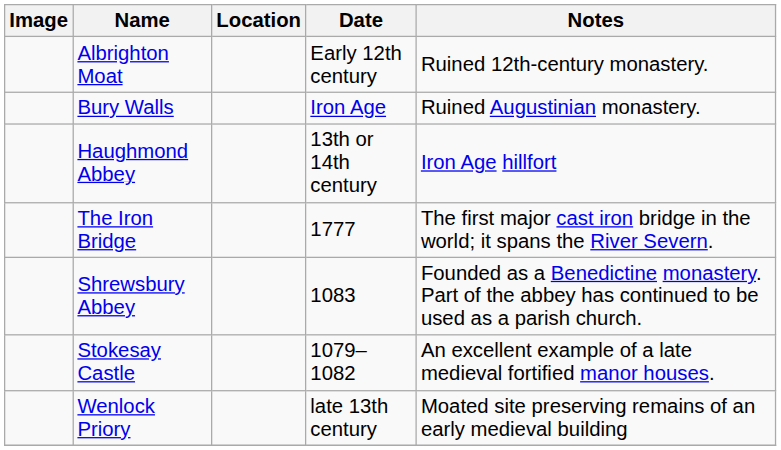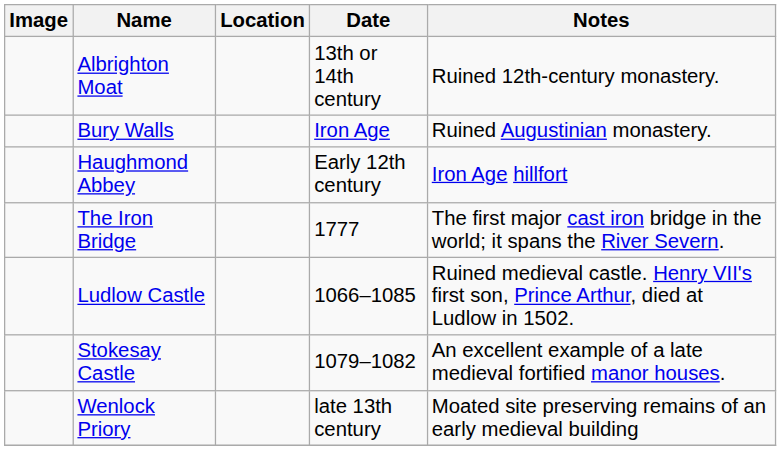Albrighton Moat | Date: Early 12th century -> 13th or 14th century
Haughmond Abbey | Date: 13th or 14th century -> Early 12th century
+ row: Ludlow Castle | 1066–1085 | Ruined medieval castle. Henry VII's first son, Prince Arthur, died at Ludlow in 1502.
- row: Shrewsbury Abbey | 1083 | Founded as a Benedictine monastery. Part of the abbey has continued to be used as a parish church.
